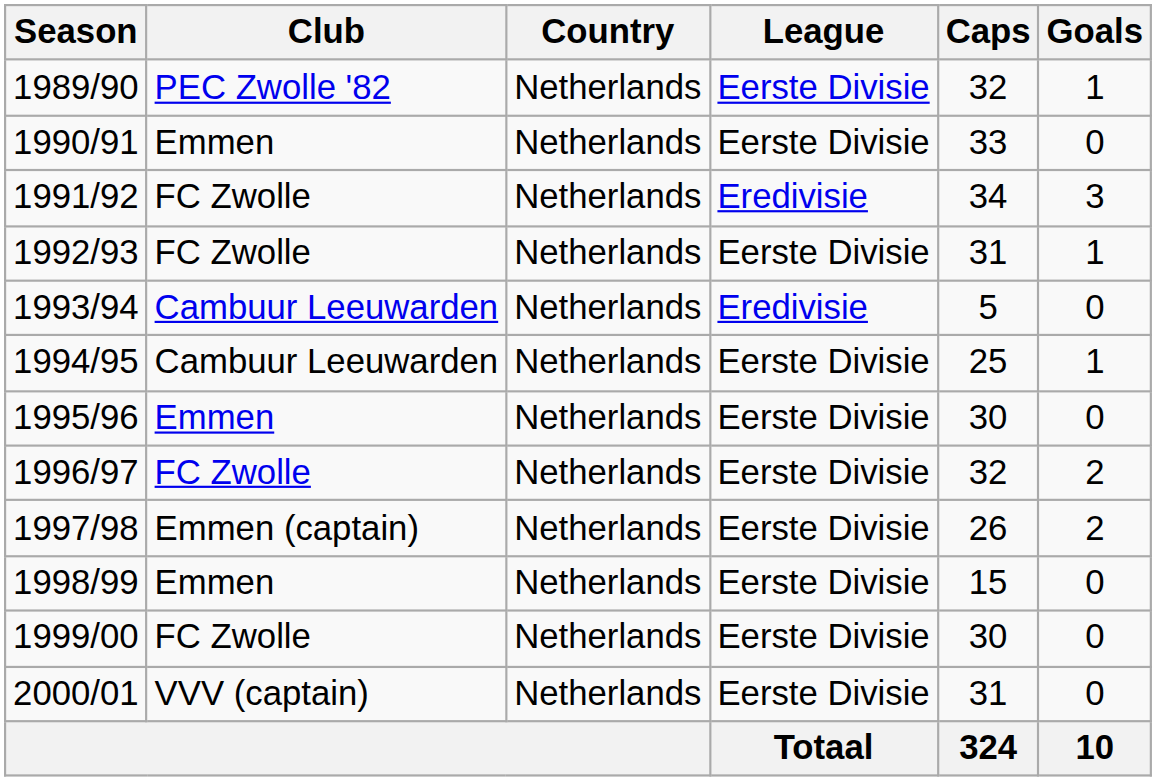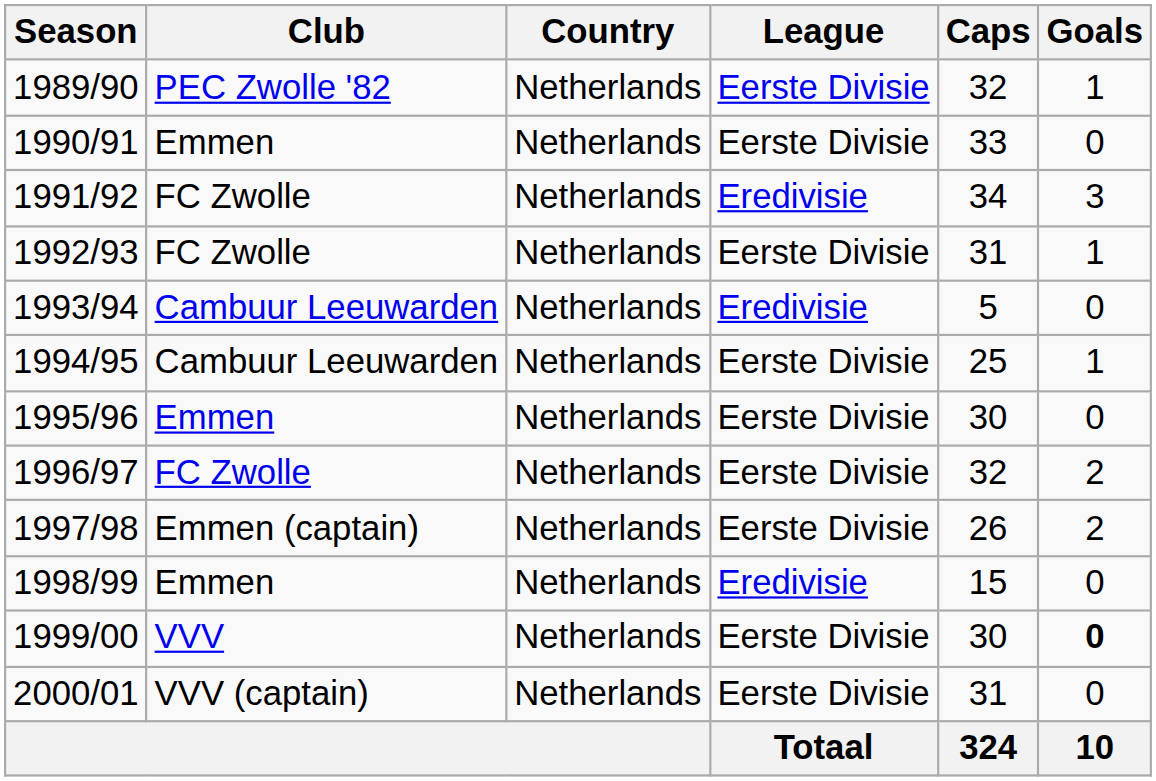1998/99 | League: Eerste Divisie -> Eredivisie
1999/00 | Club: FC Zwolle -> VVV
1999/00 | Goals: normal -> bold
